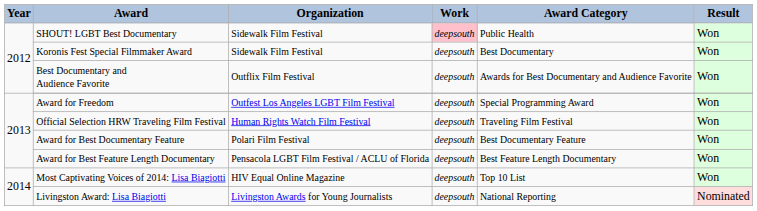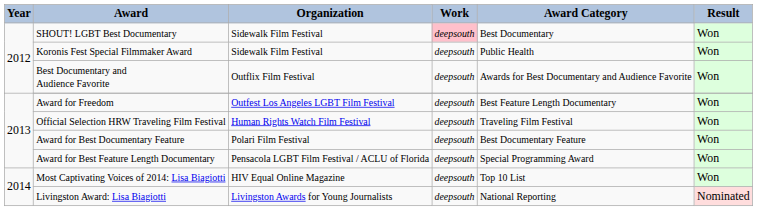SHOUT! LGBT Best Documentary | Award Category: Public Health -> Best Documentary
Koronis Fest Special Filmmaker Award | Award Category: Best Documentary -> Public Health
Award for Freedom | Award Category: Special Programming Award -> Best Feature Length Documentary
Award for Best Feature Length Documentary | Award Category: Best Feature Length Documentary -> Special Programming Award
